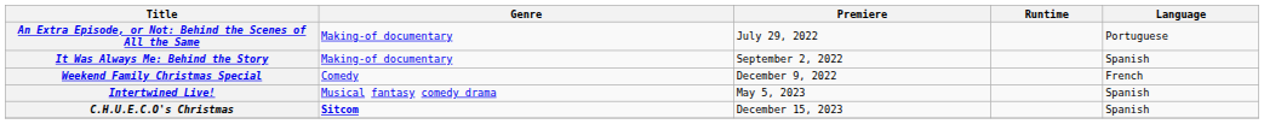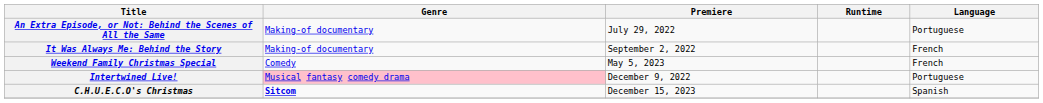It Was Always Me: Behind the Story | Language: Spanish -> French
Weekend Family Christmas Special | Premiere: December 9, 2022 -> May 5, 2023
Intertwined Live! | Genre: no background -> pink background
Intertwined Live! | Premiere: May 5, 2023 -> December 9, 2022
Intertwined Live! | Language: Spanish -> Portuguese
